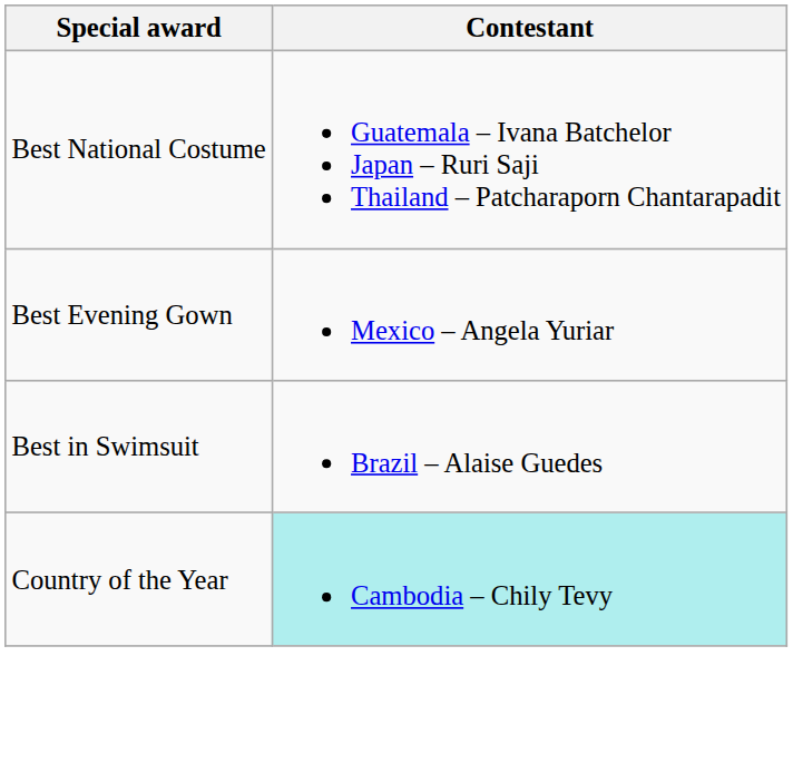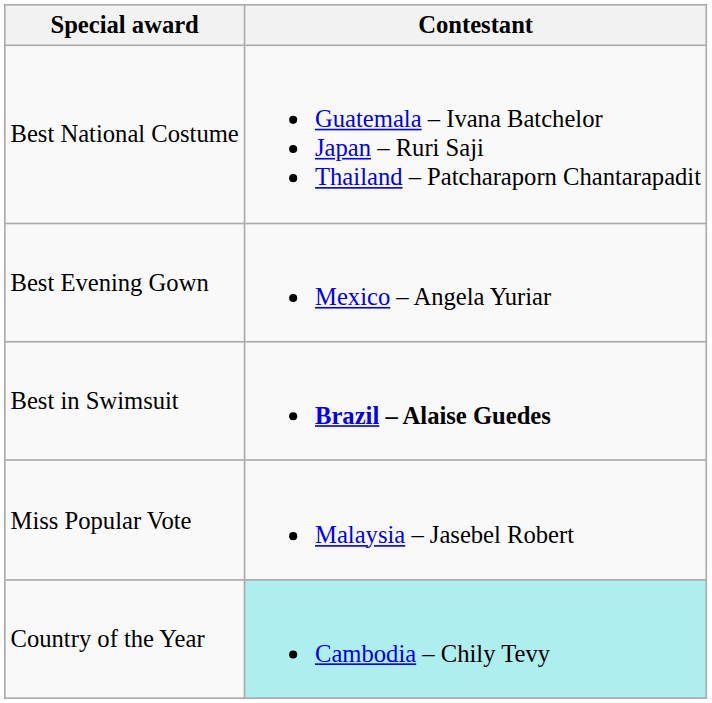Best in Swimsuit | Contestant: normal -> bold
+ row: Miss Popular Vote | Malaysia – Jasebel Robert
